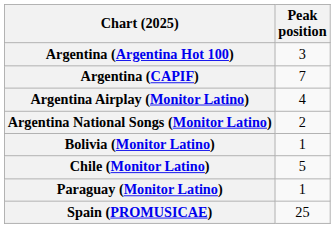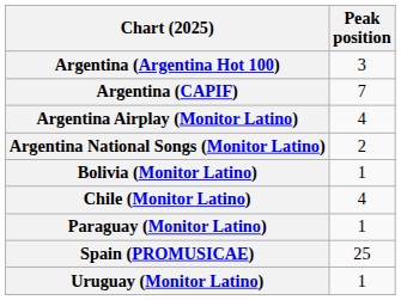Chile (Monitor Latino) | Peak position: 5 -> 4
+ row: Uruguay (Monitor Latino) | 1
